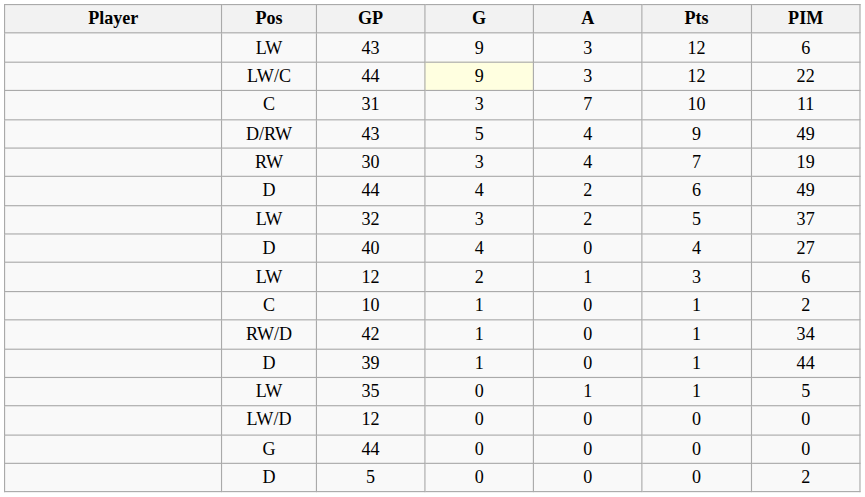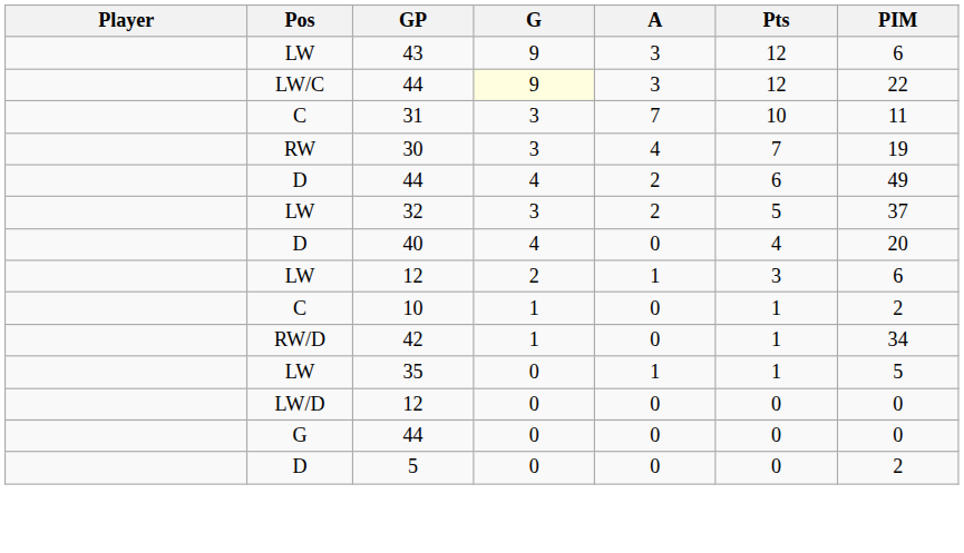- row: D/RW | 43 | 5 | 4 | 9 | 49
40 | PIM: 27 -> 20
- row: D | 39 | 1 | 0 | 1 | 44
